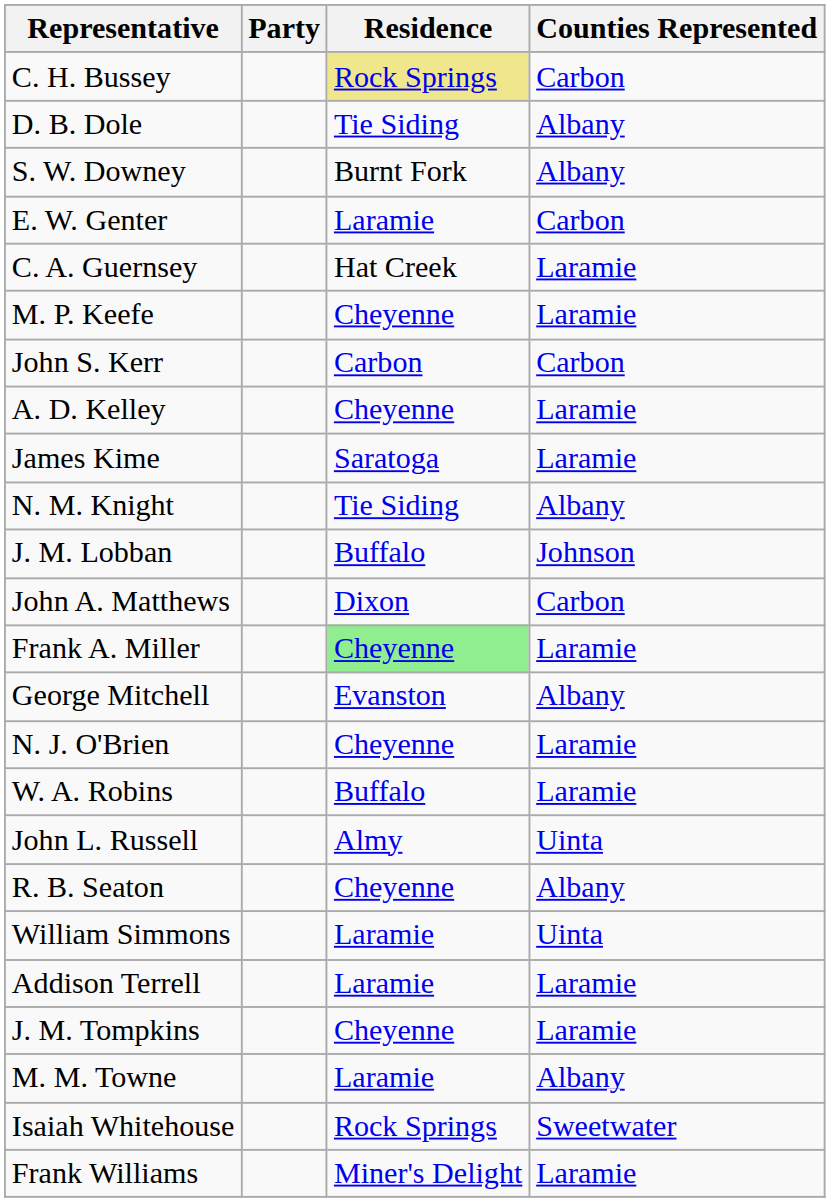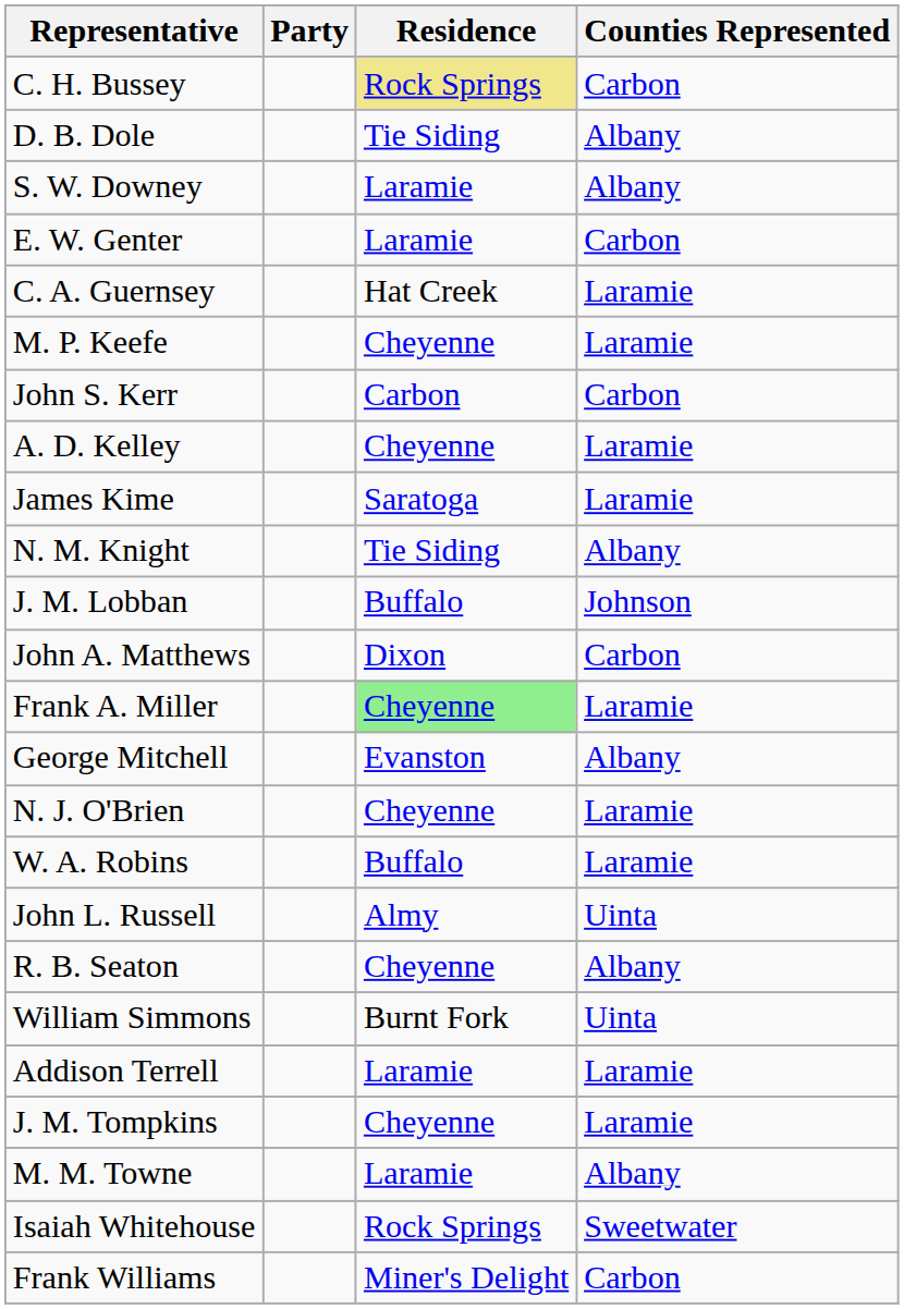S. W. Downey | Residence: Burnt Fork -> Laramie
William Simmons | Residence: Laramie -> Burnt Fork
Frank Williams | Counties Represented: Laramie -> Carbon
